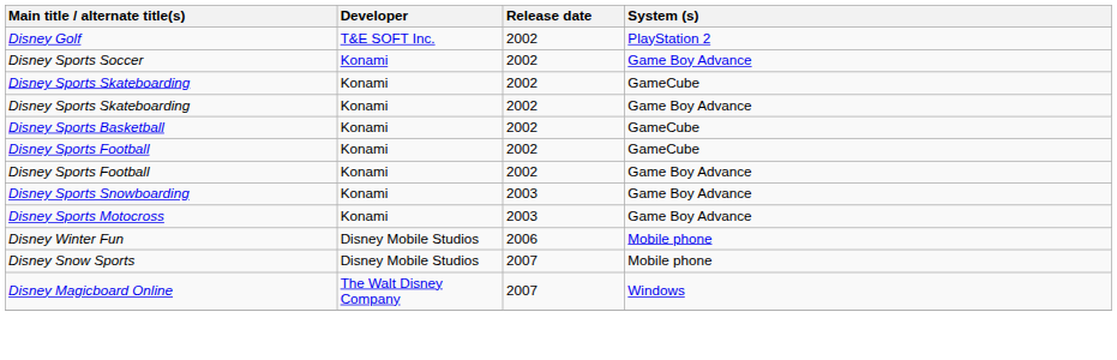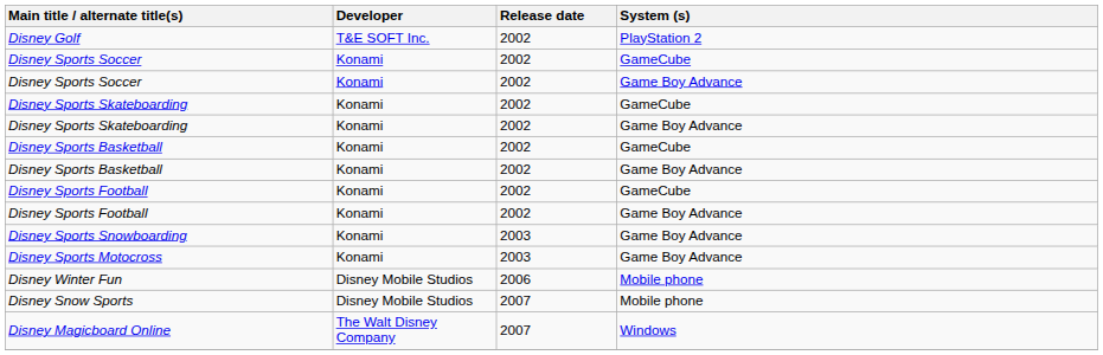+ row: Disney Sports Soccer | Konami | 2002 | GameCube
+ row: Disney Sports Basketball | Konami | 2002 | Game Boy Advance
